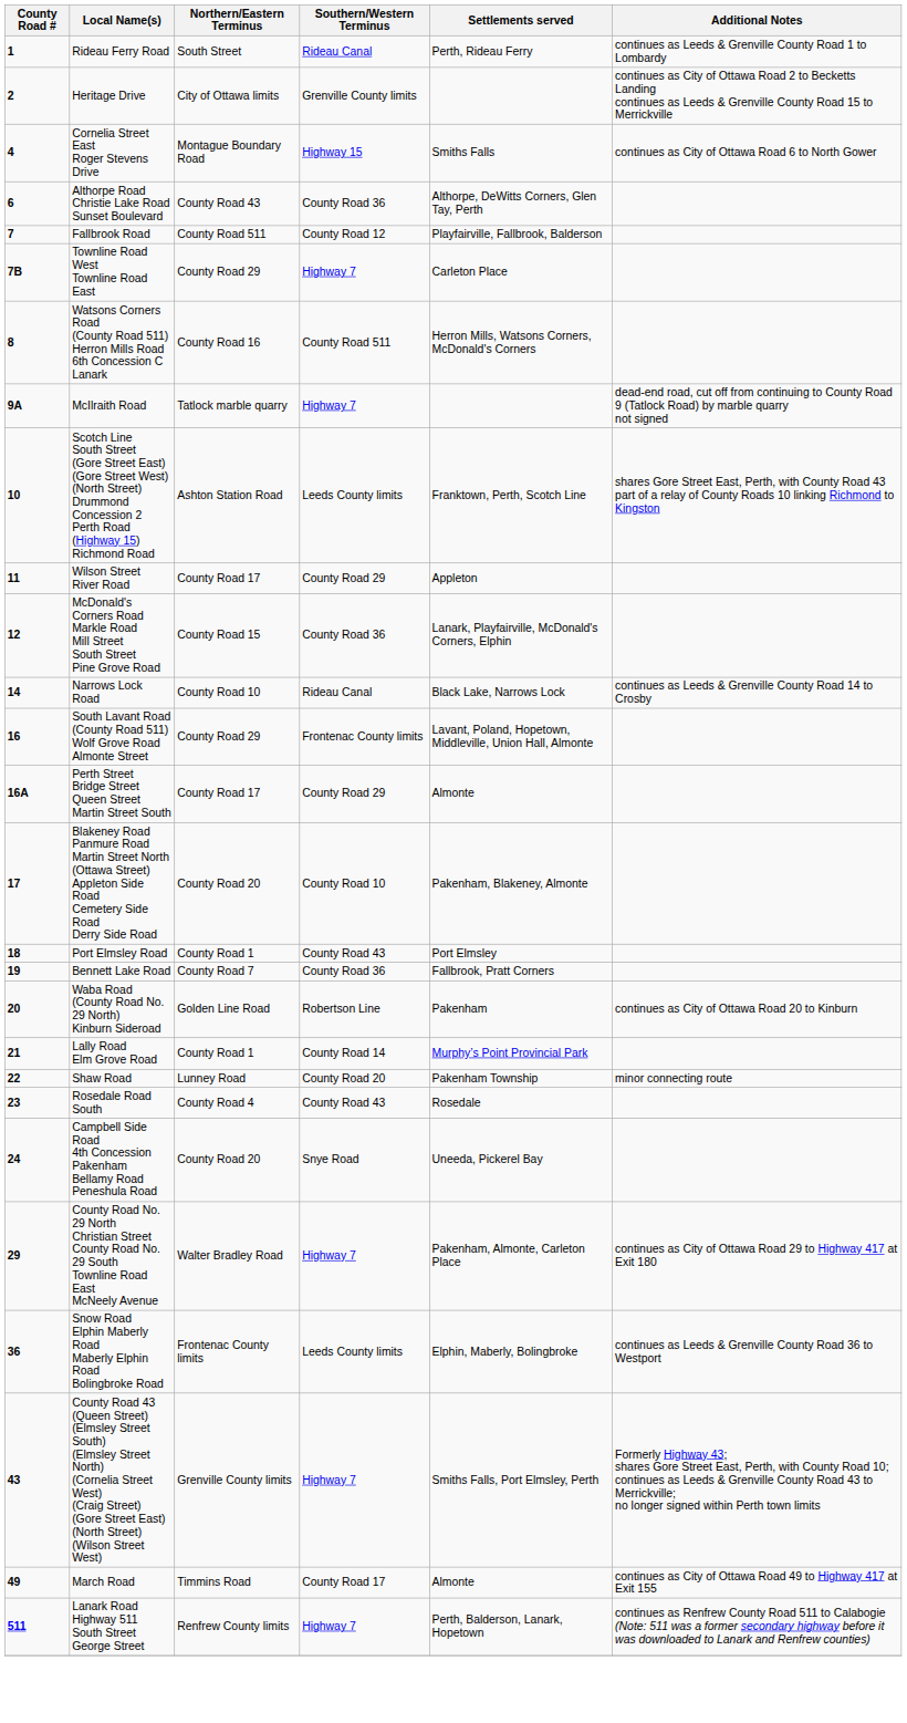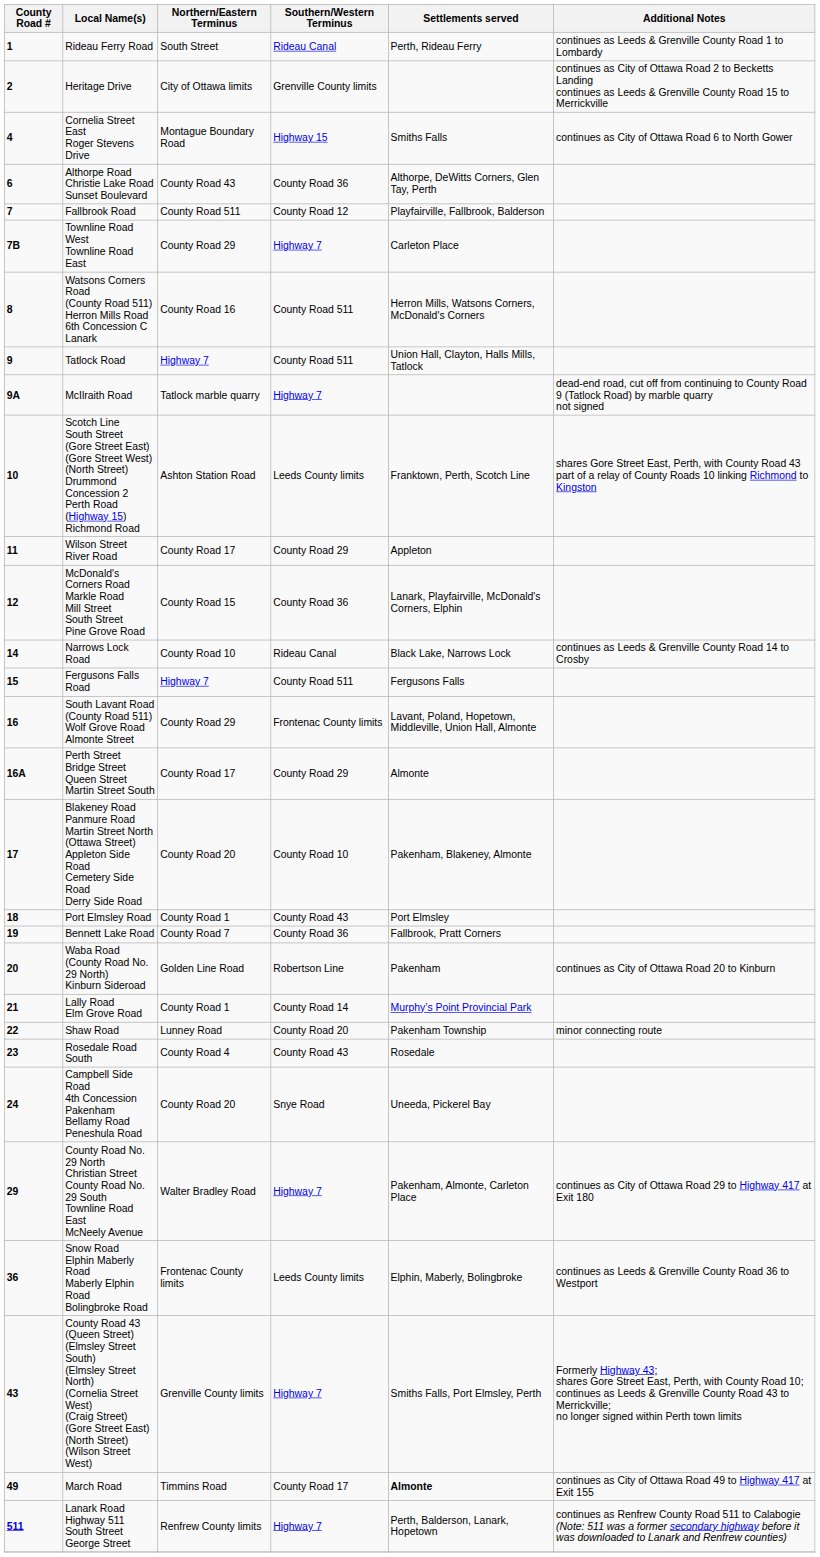+ row: 9 | Tatlock Road | Highway 7 | County Road 511 | Union Hall, Clayton, Halls Mills, Tatlock
+ row: 15 | Fergusons Falls Road | Highway 7 | County Road 511 | Fergusons Falls
March Road | Settlements served: normal -> bold
